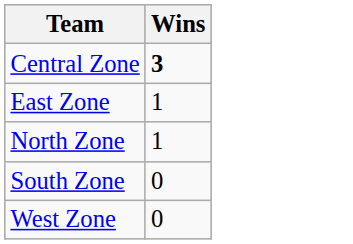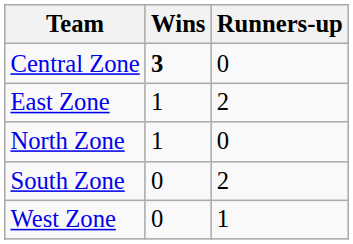+ column: Runners-up | 0 | 2 | 0 | 2 | 1
